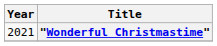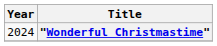"Wonderful Christmastime" | Year: 2021 -> 2024
